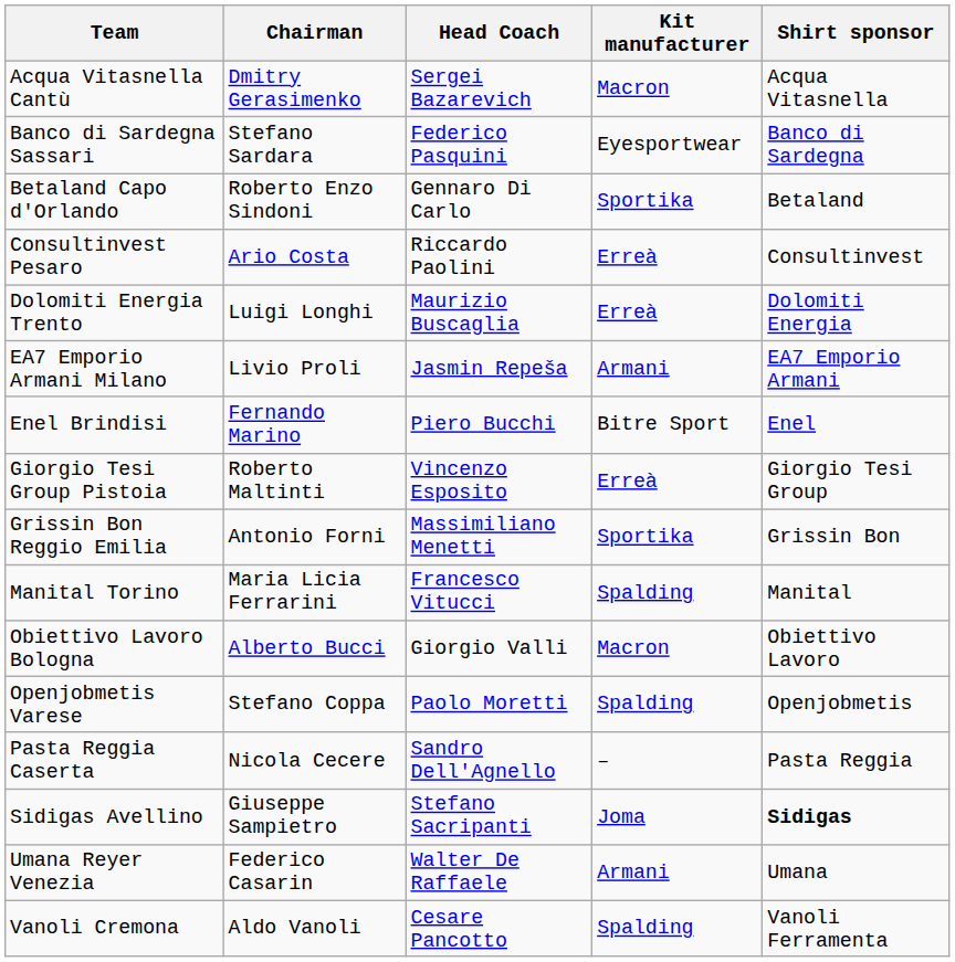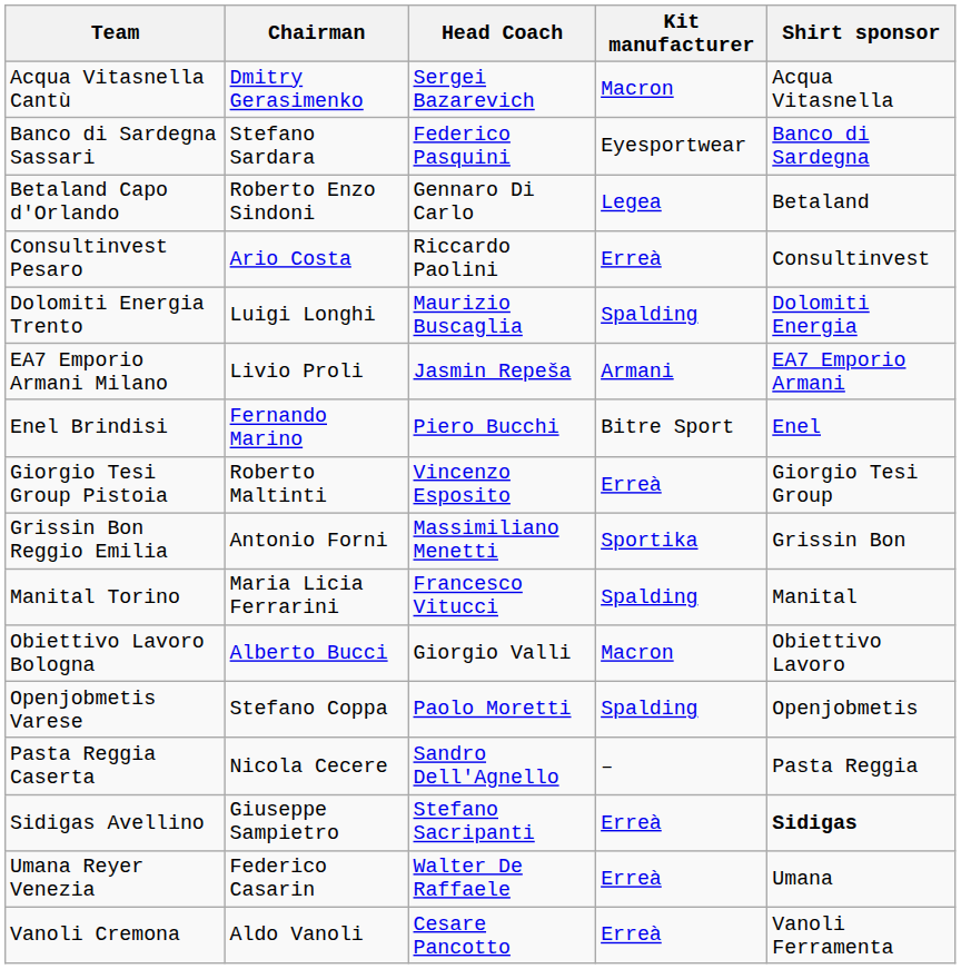Betaland Capo d'Orlando | Kit manufacturer: Sportika -> Legea
Dolomiti Energia Trento | Kit manufacturer: Erreà -> Spalding
Sidigas Avellino | Kit manufacturer: Joma -> Erreà
Umana Reyer Venezia | Kit manufacturer: Armani -> Erreà
Vanoli Cremona | Kit manufacturer: Spalding -> Erreà
